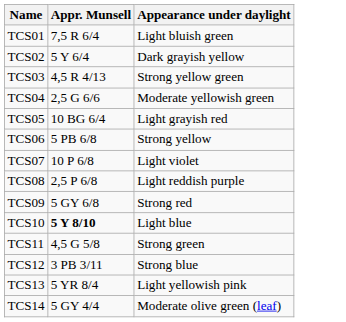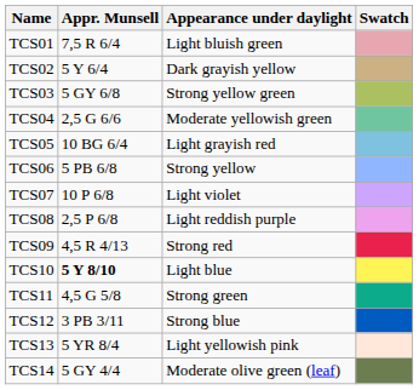+ column: Swatch
TCS03 | Appr. Munsell: 4,5 R 4/13 -> 5 GY 6/8
TCS09 | Appr. Munsell: 5 GY 6/8 -> 4,5 R 4/13
